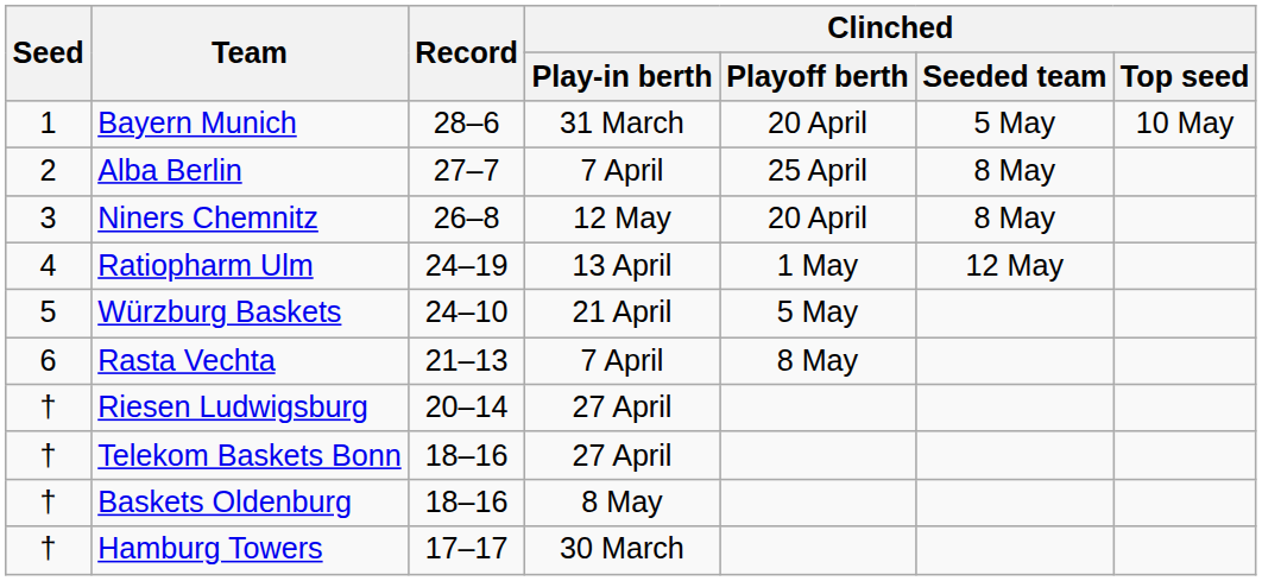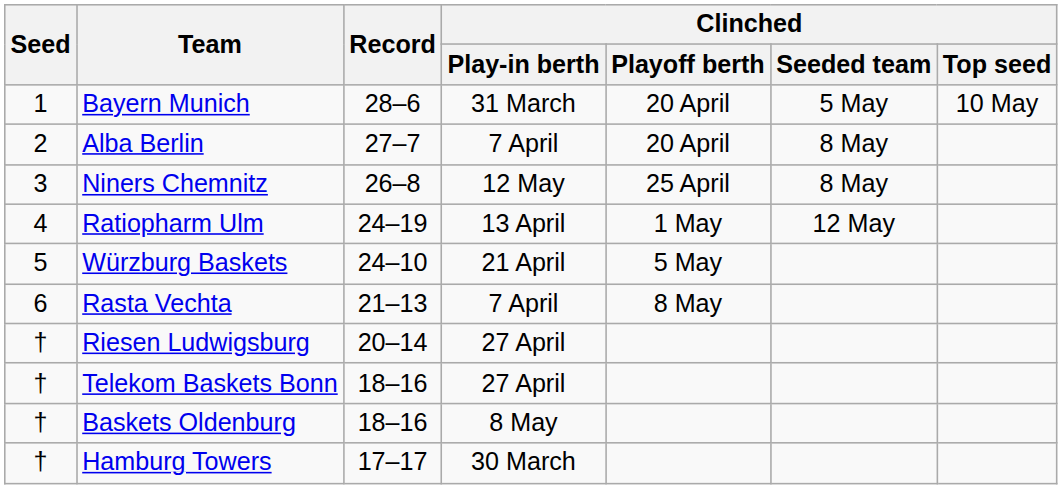Alba Berlin | Clinched / Playoff berth: 25 April -> 20 April
Niners Chemnitz | Clinched / Playoff berth: 20 April -> 25 April
